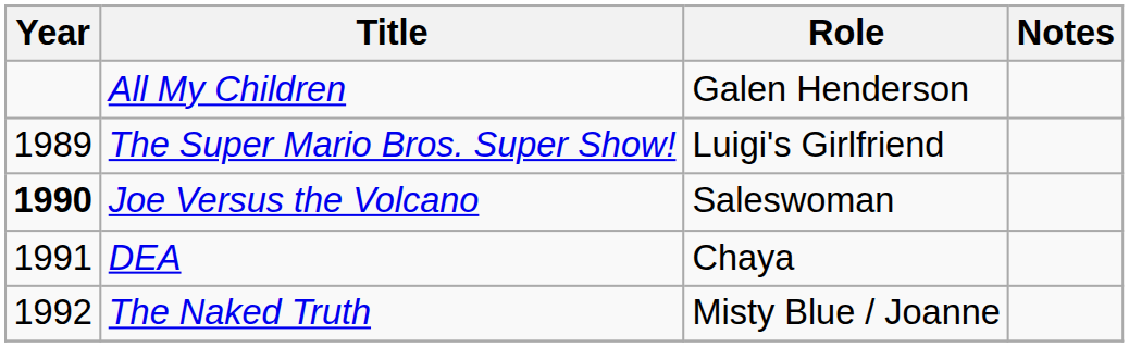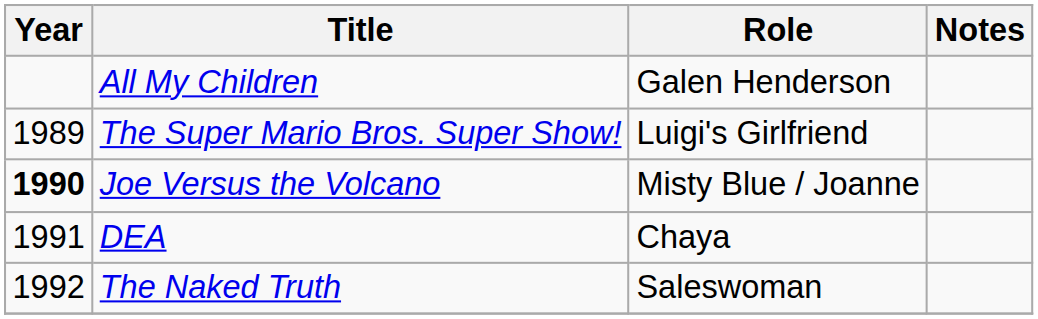Joe Versus the Volcano | Role: Saleswoman -> Misty Blue / Joanne
The Naked Truth | Role: Misty Blue / Joanne -> Saleswoman
